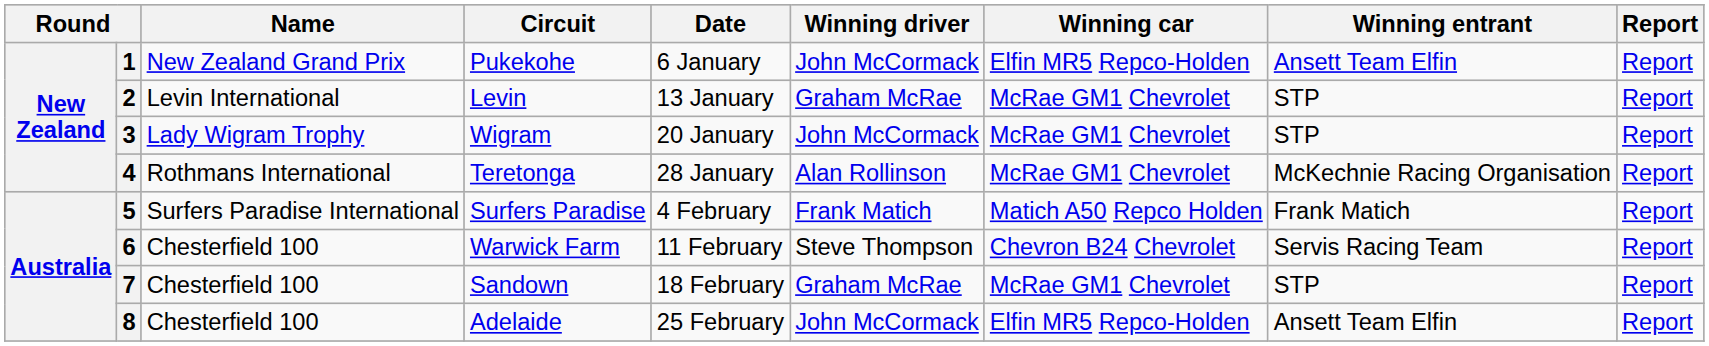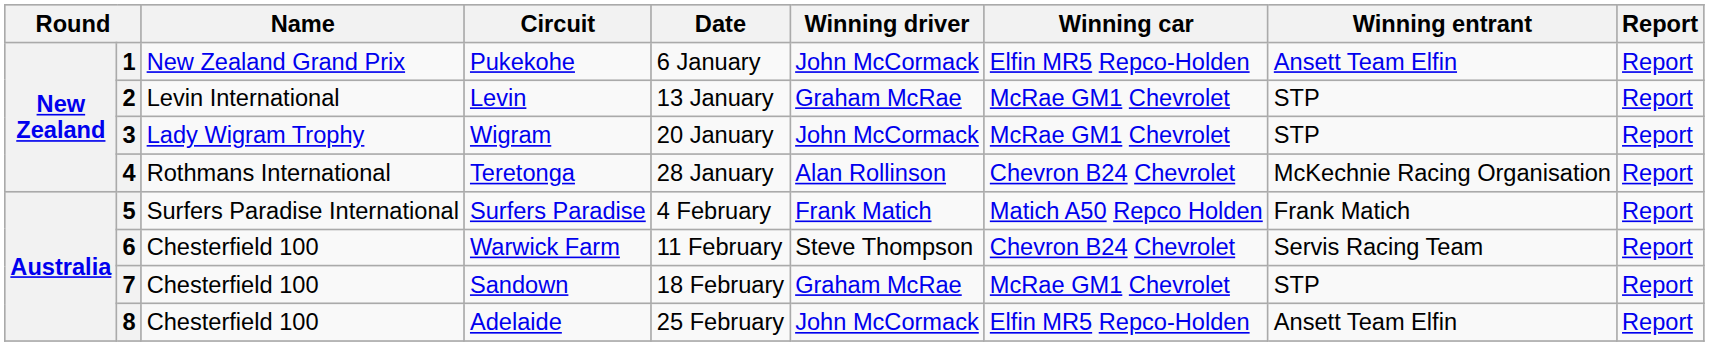4 | Winning car: McRae GM1 Chevrolet -> Chevron B24 Chevrolet
